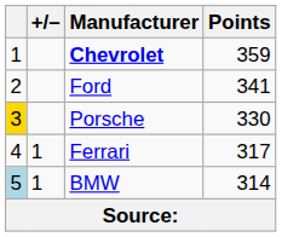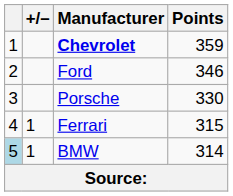Ford | Points: 341 -> 346
Porsche | column 1: gold background -> no background
Ferrari | Points: 317 -> 315
